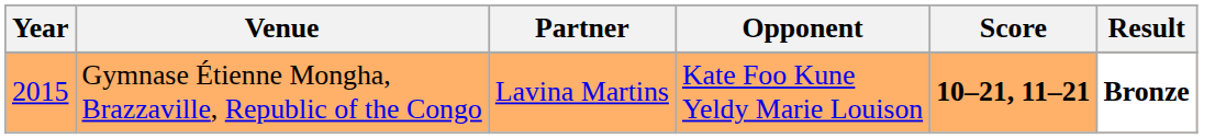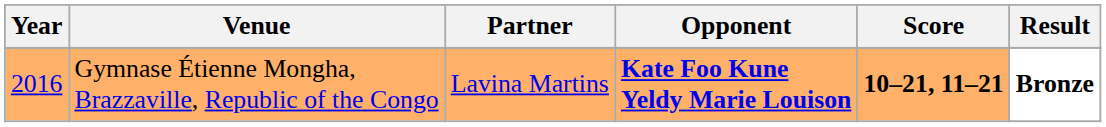Gymnase Étienne Mongha, Brazzaville, Republic of the Congo | Year: 2015 -> 2016
Gymnase Étienne Mongha, Brazzaville, Republic of the Congo | Opponent: normal -> bold
